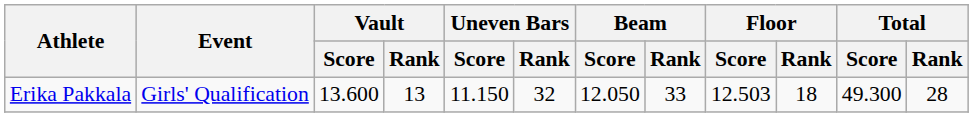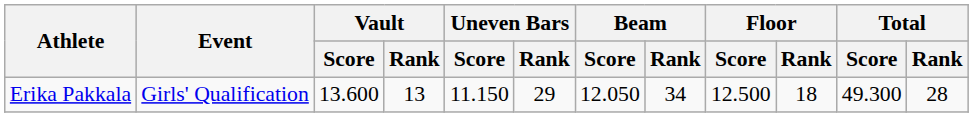Erika Pakkala | Uneven Bars / Rank: 32 -> 29
Erika Pakkala | Beam / Rank: 33 -> 34
Erika Pakkala | Floor / Score: 12.503 -> 12.500
